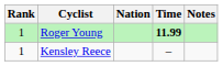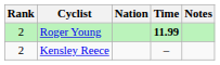Roger Young | Rank: 1 -> 2
Kensley Reece | Rank: 1 -> 2
